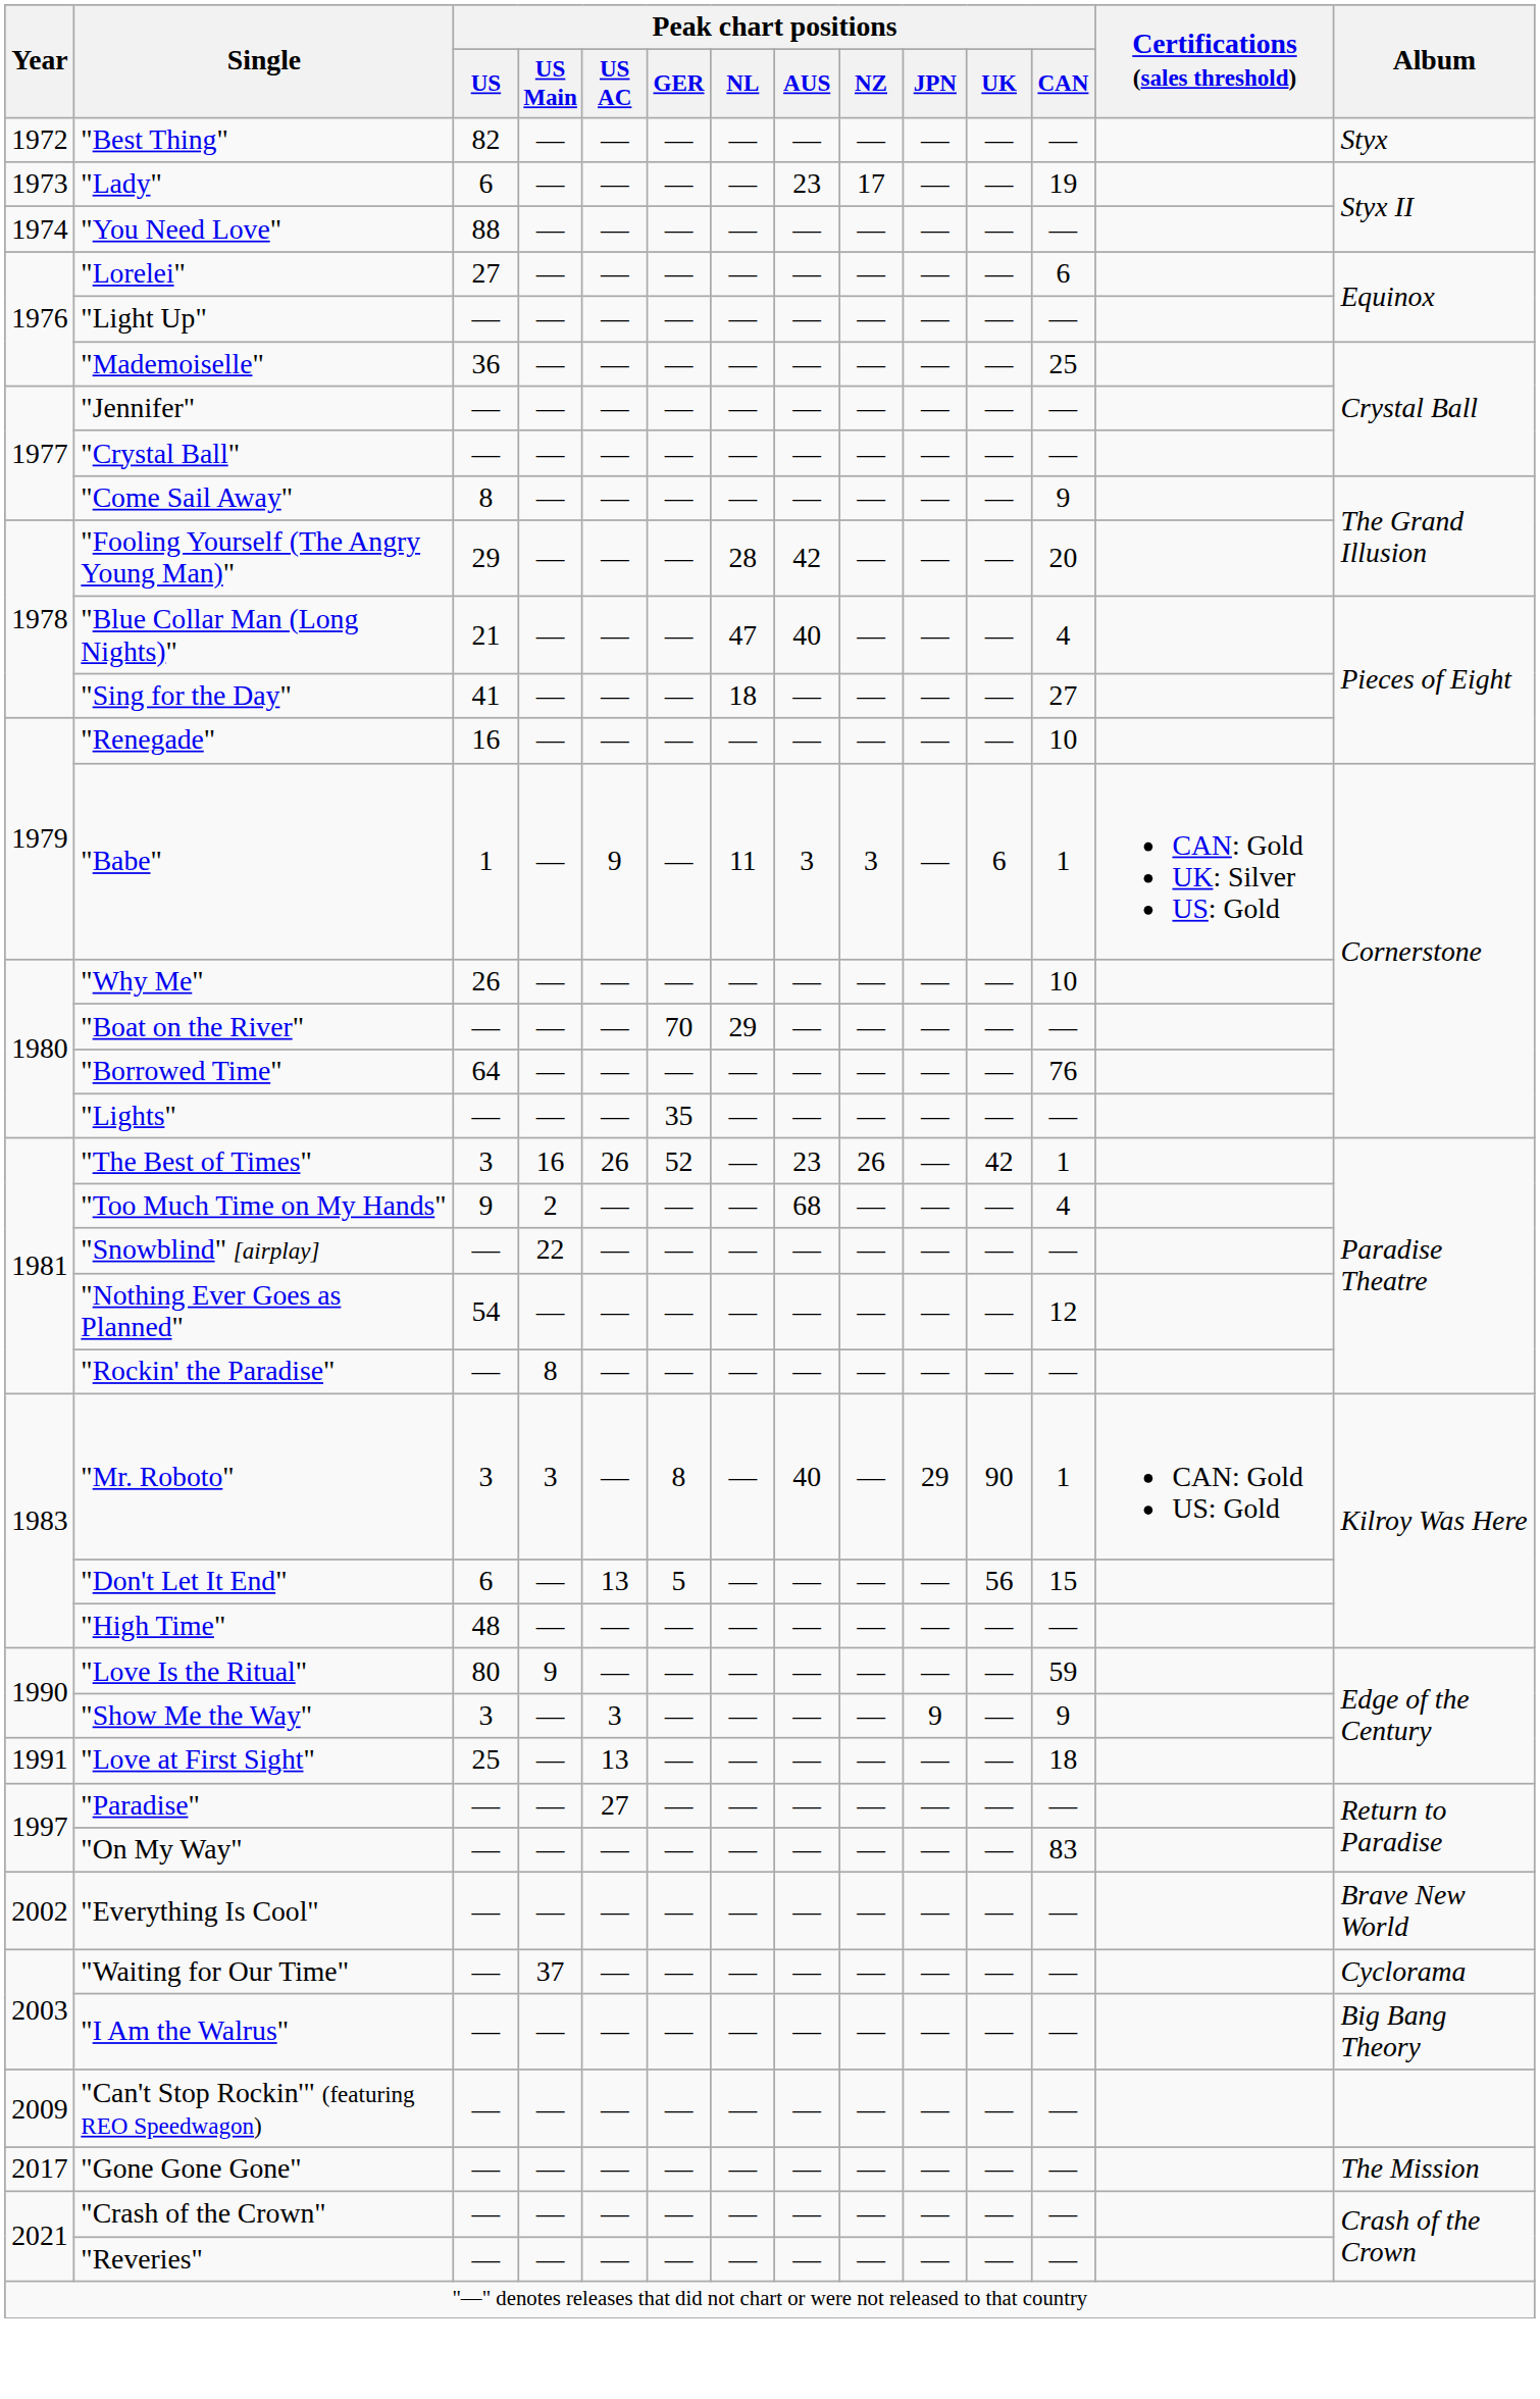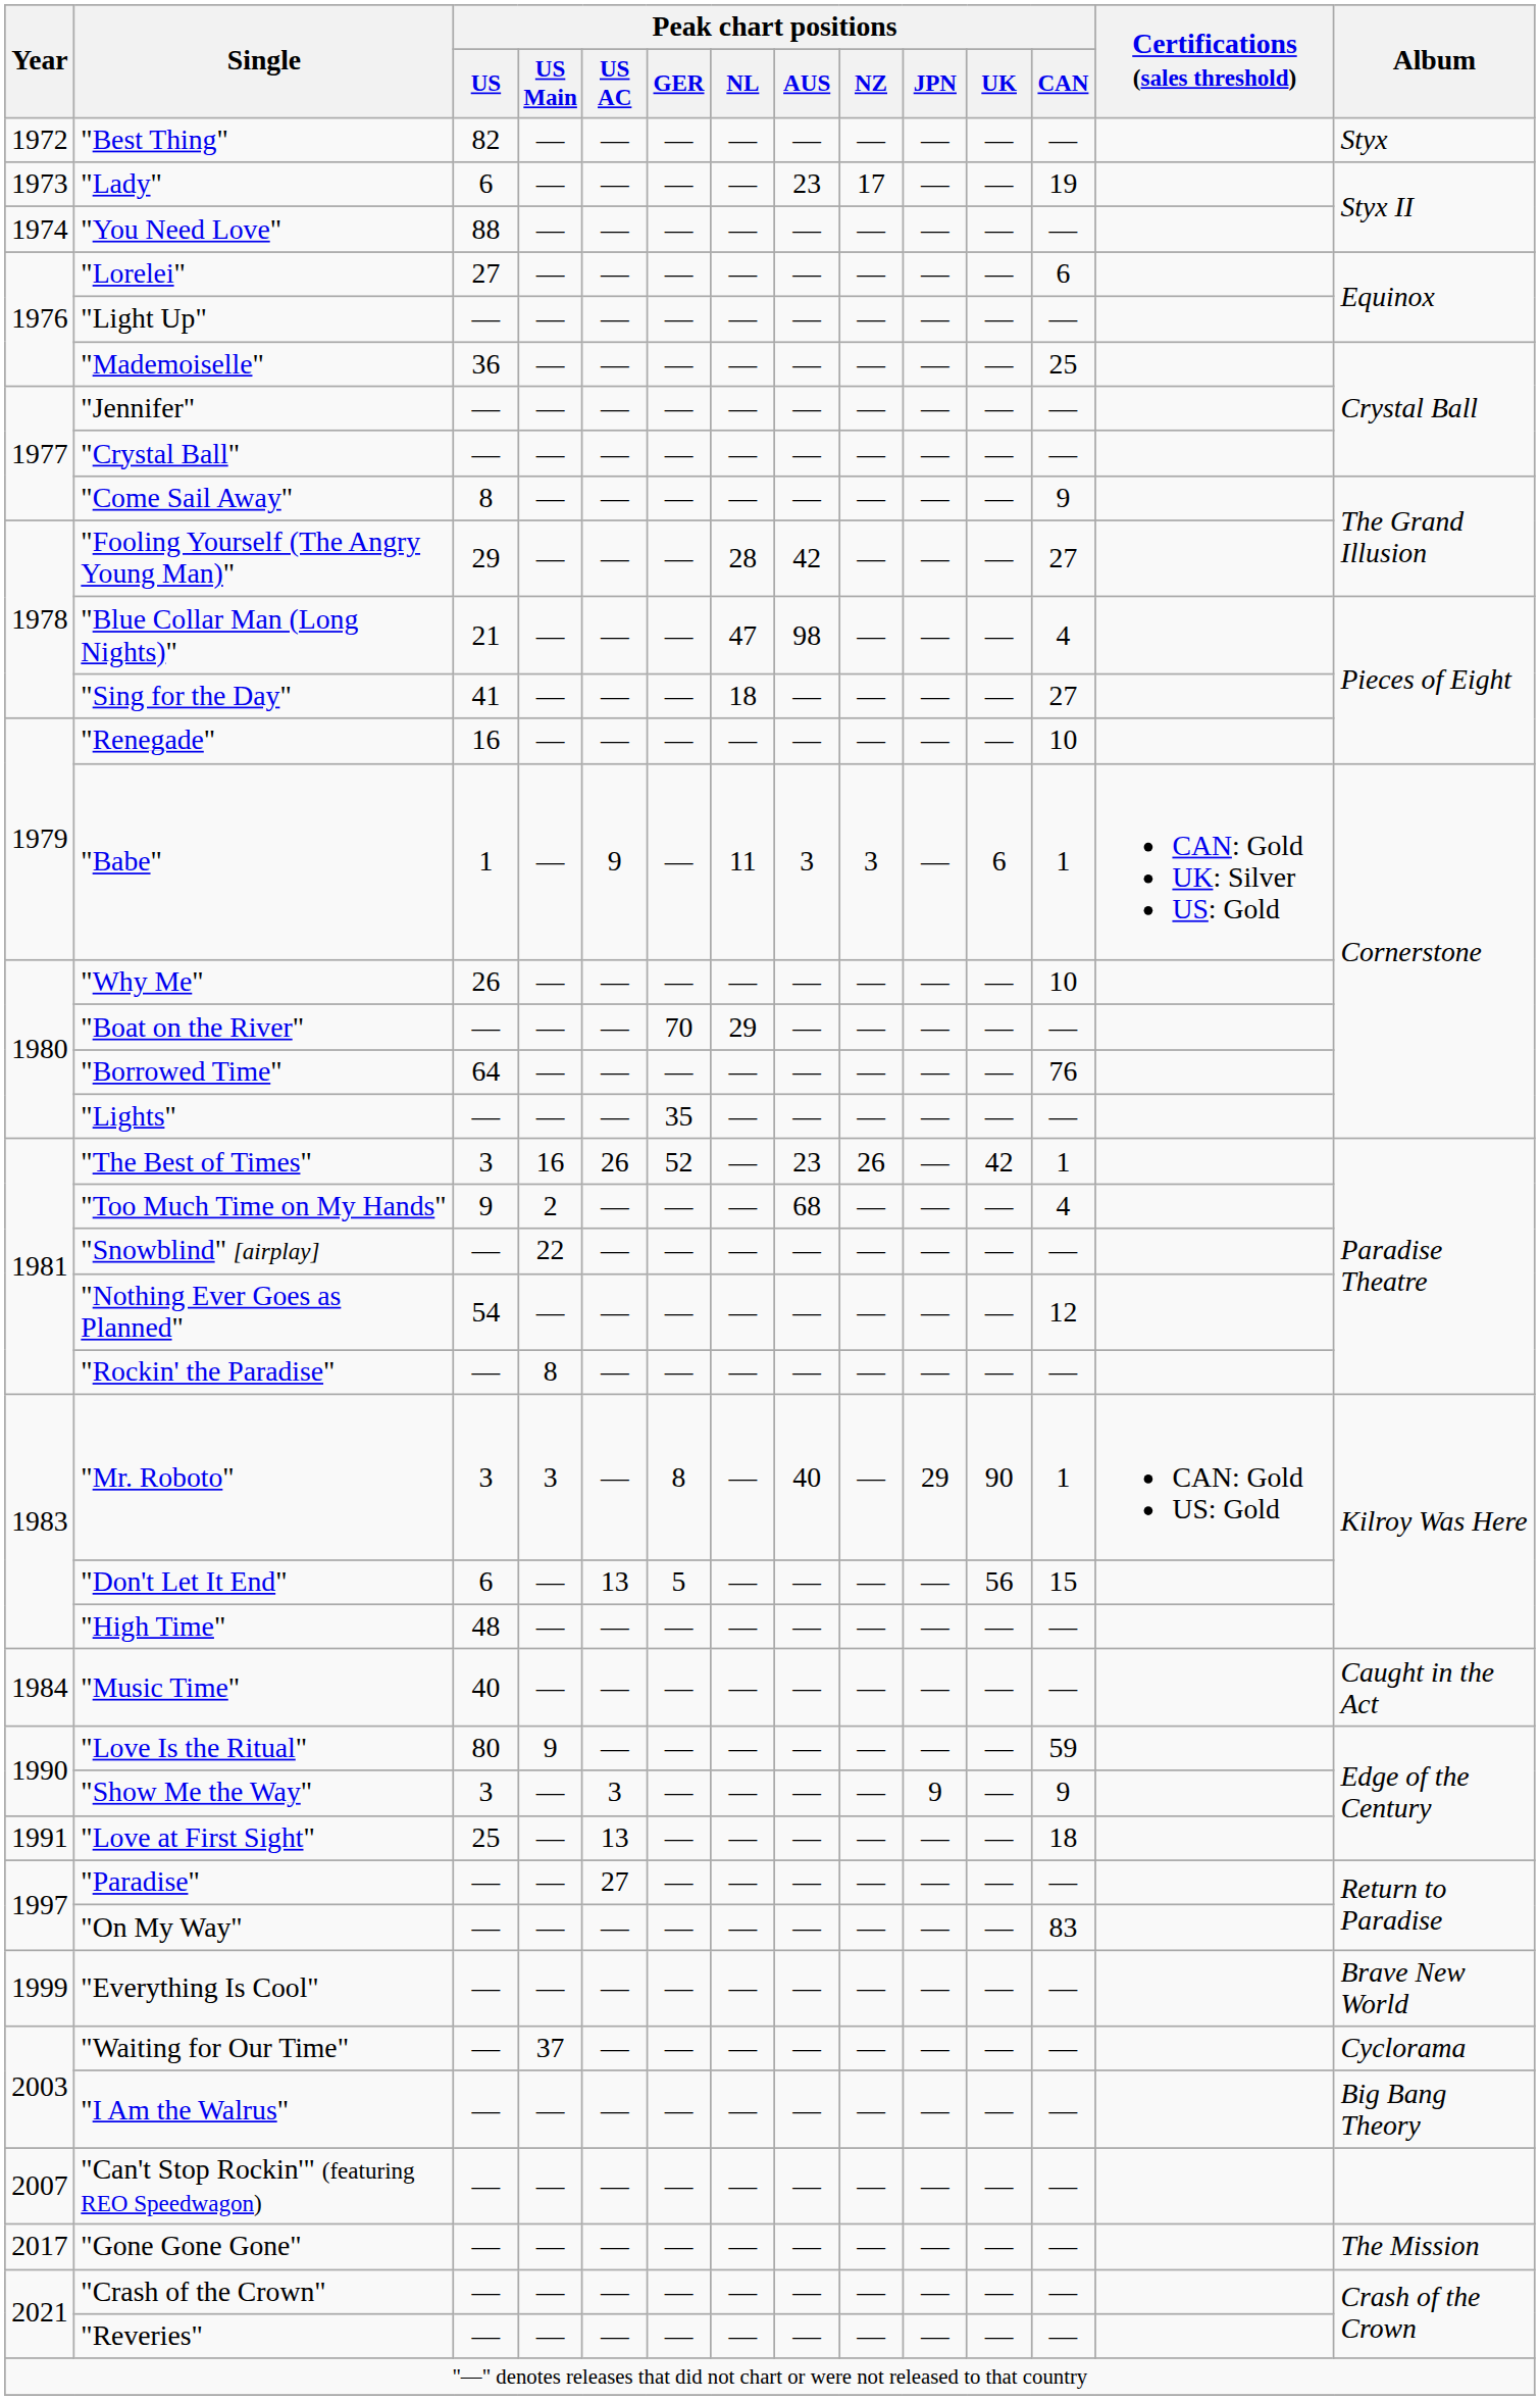"Fooling Yourself (The Angry Young Man)" | Peak chart positions / CAN: 20 -> 27
"Blue Collar Man (Long Nights)" | Peak chart positions / AUS: 40 -> 98
+ row: 1984 | "Music Time" | 40 | — | — | — | — | — | — | — | — | — | Caught in the Act
"Everything Is Cool" | Year: 2002 -> 1999
"Can't Stop Rockin'" (featuring REO Speedwagon) | Year: 2009 -> 2007
